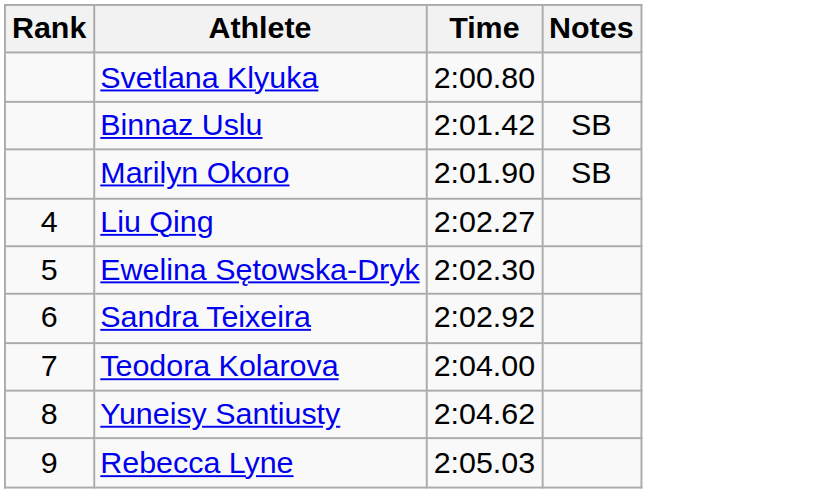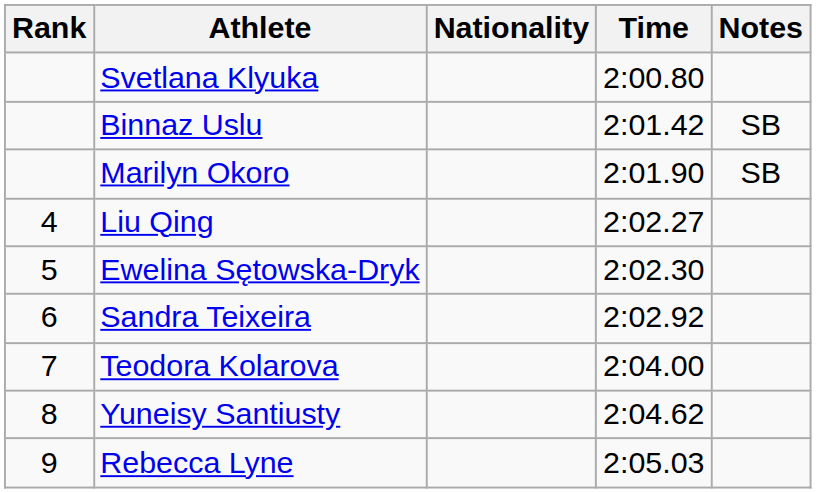+ column: Nationality
